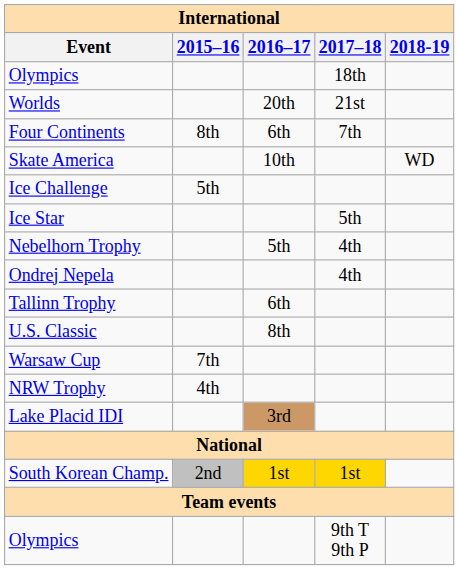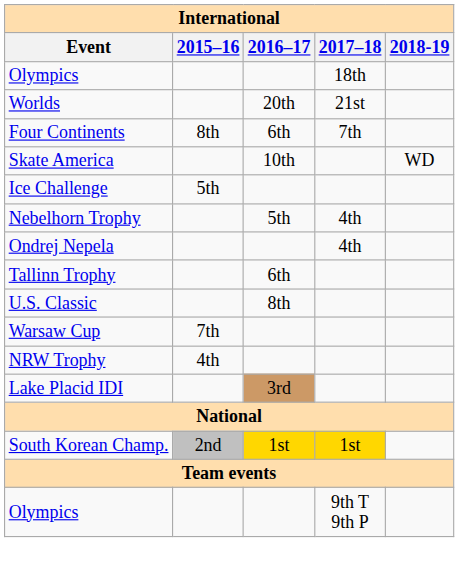- row: Ice Star | 5th
